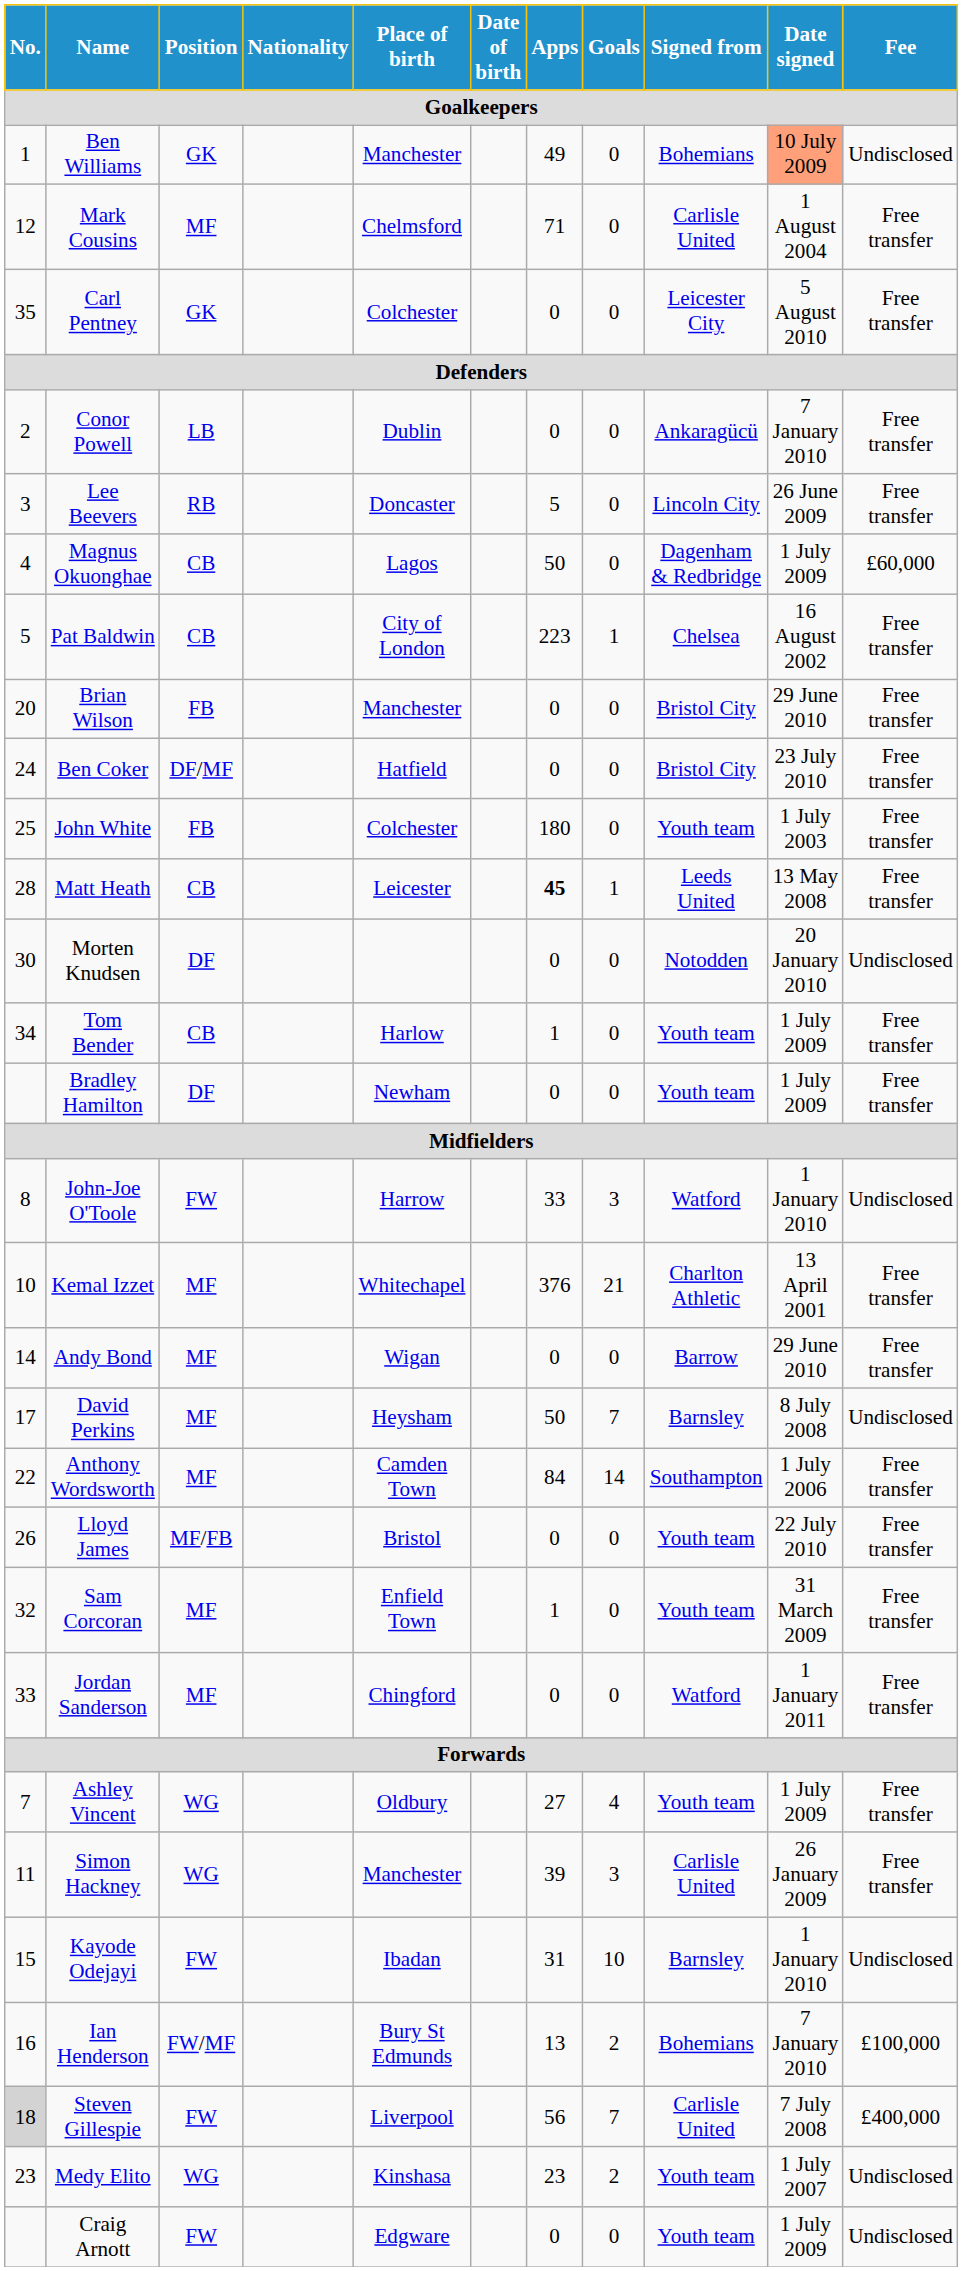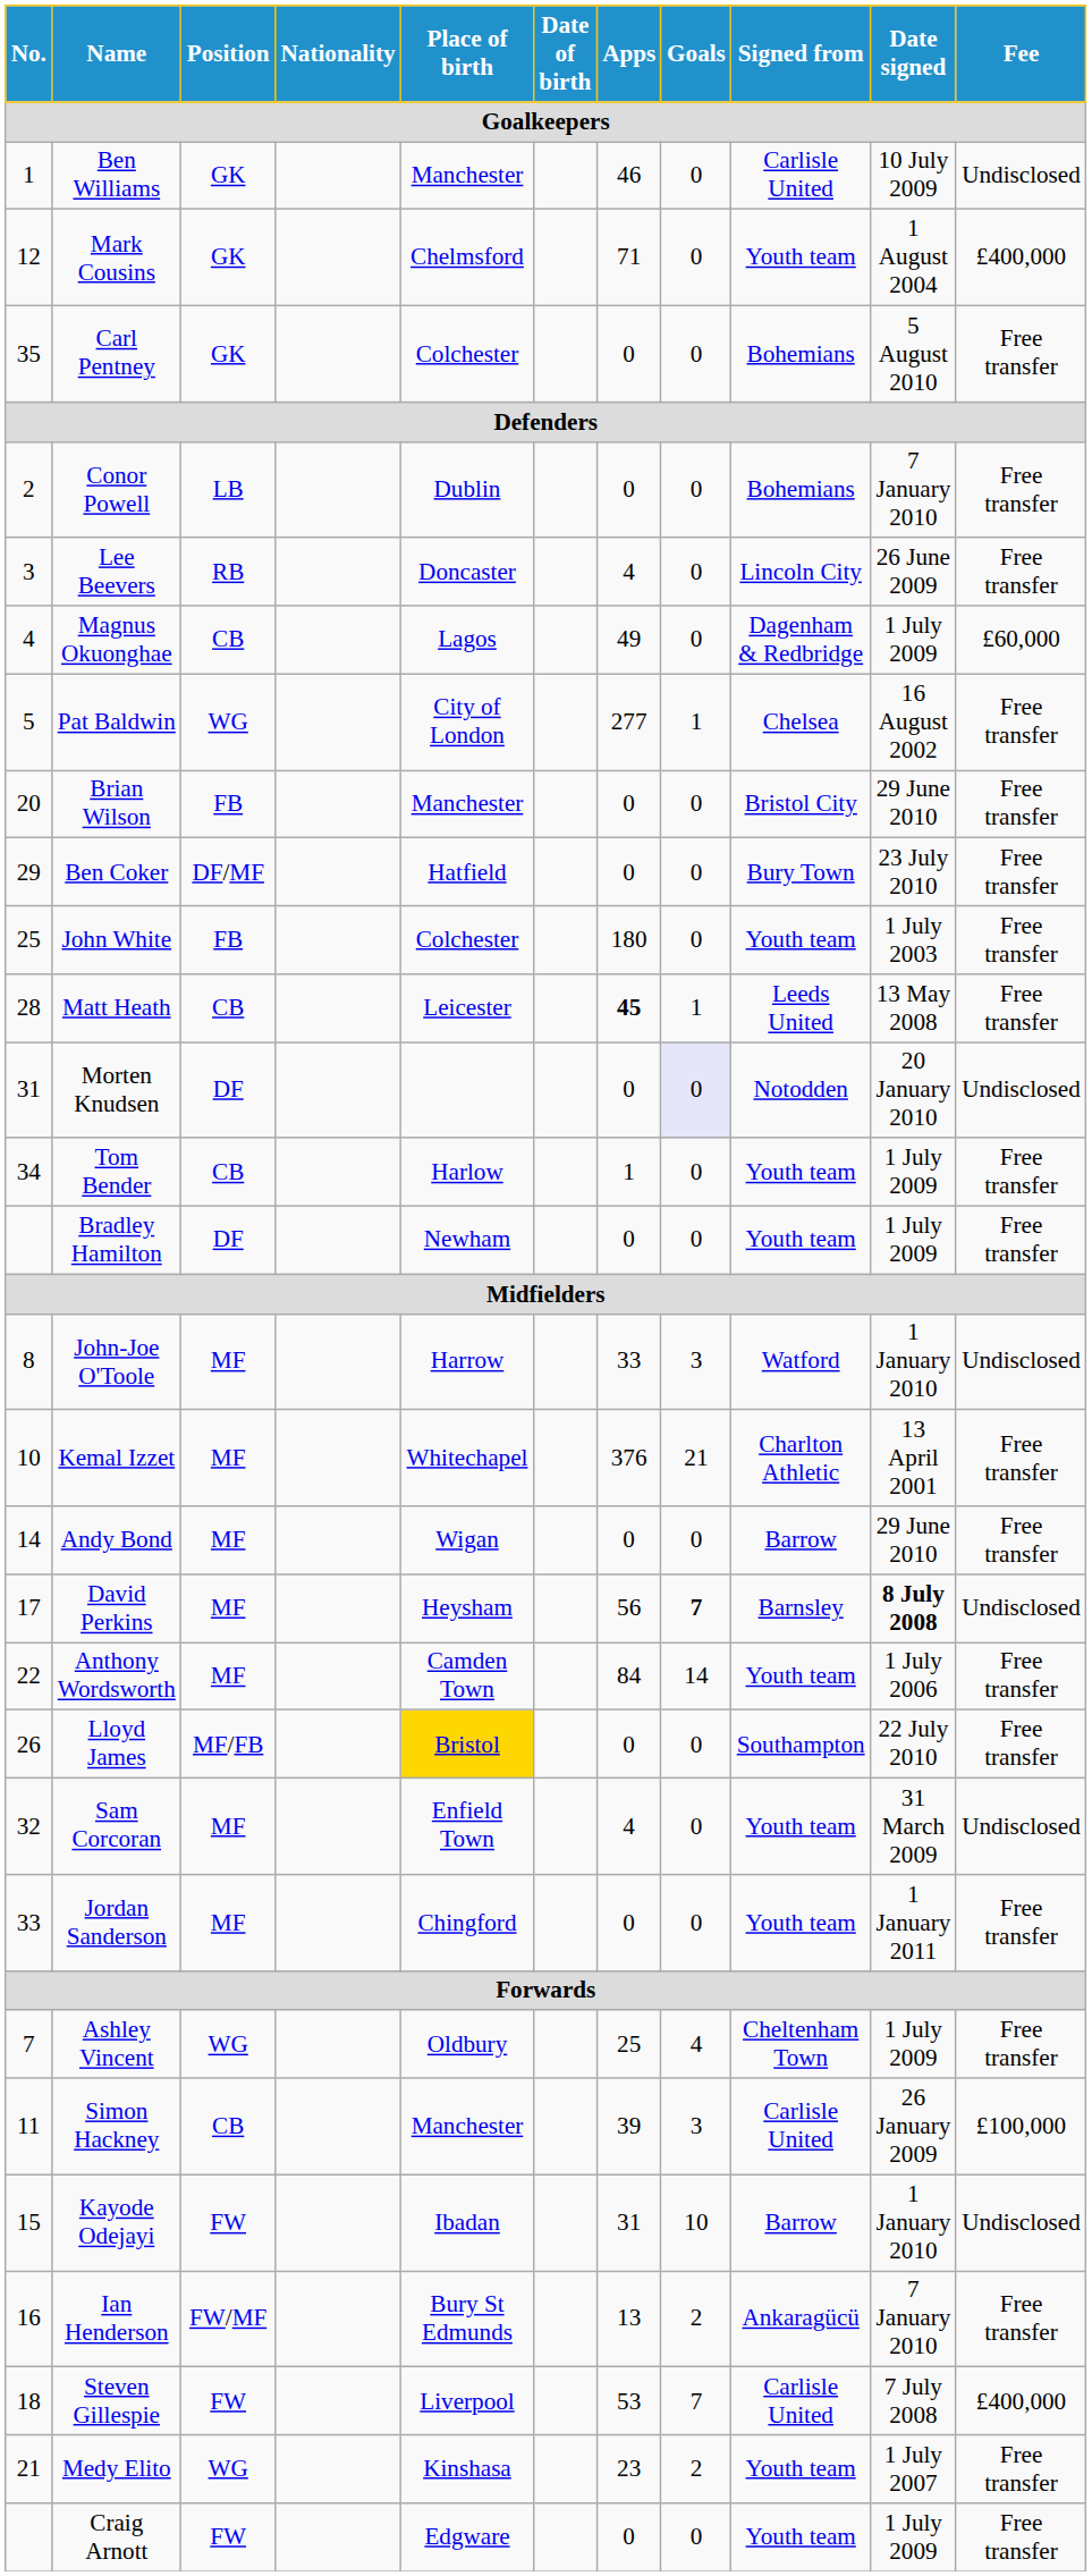Ben Williams | Apps: 49 -> 46
Ben Williams | Signed from: Bohemians -> Carlisle United
Ben Williams | Date signed: lightsalmon background -> no background
Mark Cousins | Position: MF -> GK
Mark Cousins | Signed from: Carlisle United -> Youth team
Mark Cousins | Fee: Free transfer -> £400,000
Carl Pentney | Signed from: Leicester City -> Bohemians
Conor Powell | Signed from: Ankaragücü -> Bohemians
Lee Beevers | Apps: 5 -> 4
Magnus Okuonghae | Apps: 50 -> 49
Pat Baldwin | Position: CB -> WG
Pat Baldwin | Apps: 223 -> 277
Ben Coker | No.: 24 -> 29
Ben Coker | Signed from: Bristol City -> Bury Town
Morten Knudsen | No.: 30 -> 31
Morten Knudsen | Goals: no background -> lavender background
John-Joe O'Toole | Position: FW -> MF
David Perkins | Apps: 50 -> 56
David Perkins | Goals: normal -> bold
David Perkins | Date signed: normal -> bold
Anthony Wordsworth | Signed from: Southampton -> Youth team
Lloyd James | Place of birth: no background -> gold background
Lloyd James | Signed from: Youth team -> Southampton
Sam Corcoran | Apps: 1 -> 4
Sam Corcoran | Fee: Free transfer -> Undisclosed
Jordan Sanderson | Signed from: Watford -> Youth team
Ashley Vincent | Apps: 27 -> 25
Ashley Vincent | Signed from: Youth team -> Cheltenham Town
Simon Hackney | Position: WG -> CB
Simon Hackney | Fee: Free transfer -> £100,000
Kayode Odejayi | Signed from: Barnsley -> Barrow
Ian Henderson | Signed from: Bohemians -> Ankaragücü
Ian Henderson | Fee: £100,000 -> Free transfer
Steven Gillespie | No.: lightgrey background -> no background
Steven Gillespie | Apps: 56 -> 53
Medy Elito | No.: 23 -> 21
Medy Elito | Fee: Undisclosed -> Free transfer
Craig Arnott | Fee: Undisclosed -> Free transfer
